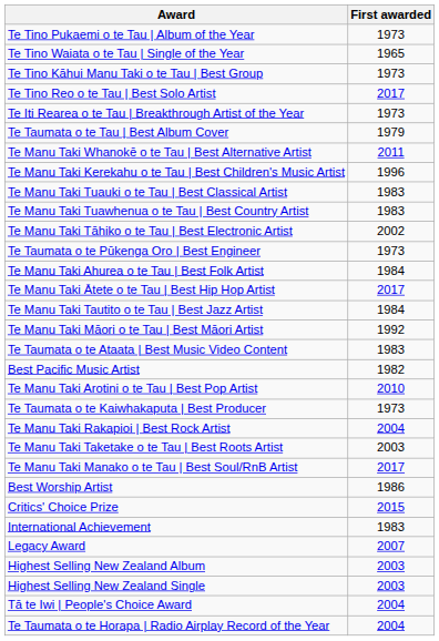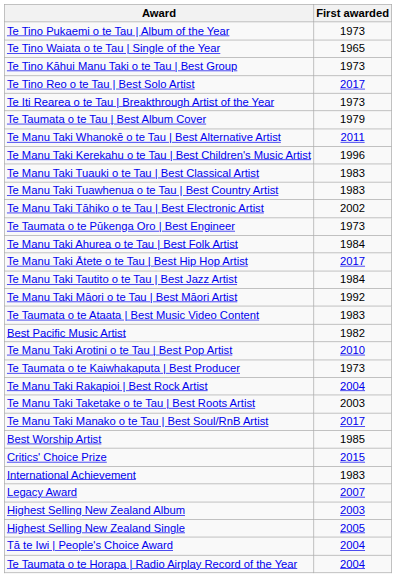Best Worship Artist | First awarded: 1986 -> 1985
Highest Selling New Zealand Single | First awarded: 2003 -> 2005
